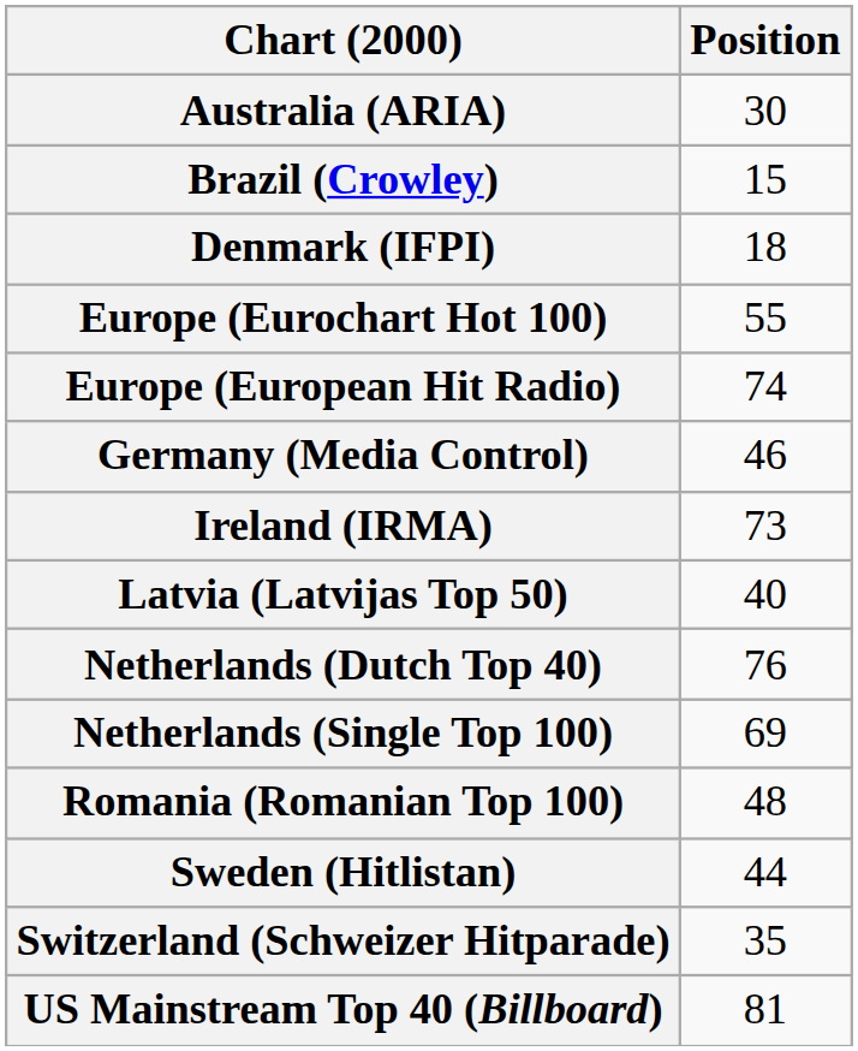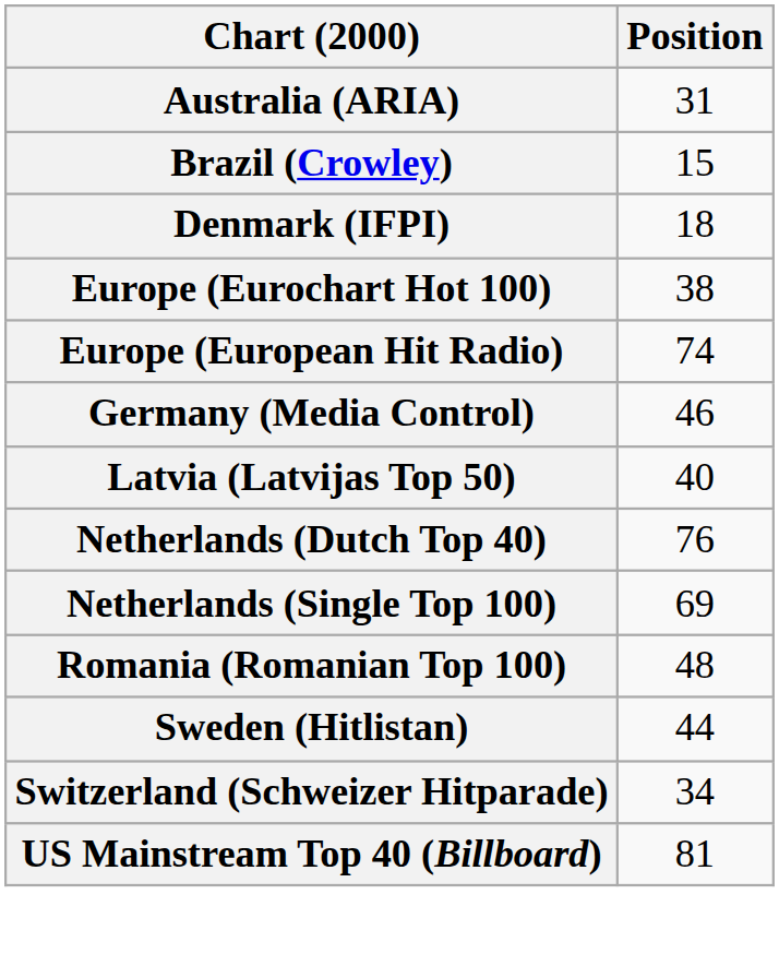Australia (ARIA) | Position: 30 -> 31
Europe (Eurochart Hot 100) | Position: 55 -> 38
- row: Ireland (IRMA) | 73
Switzerland (Schweizer Hitparade) | Position: 35 -> 34
